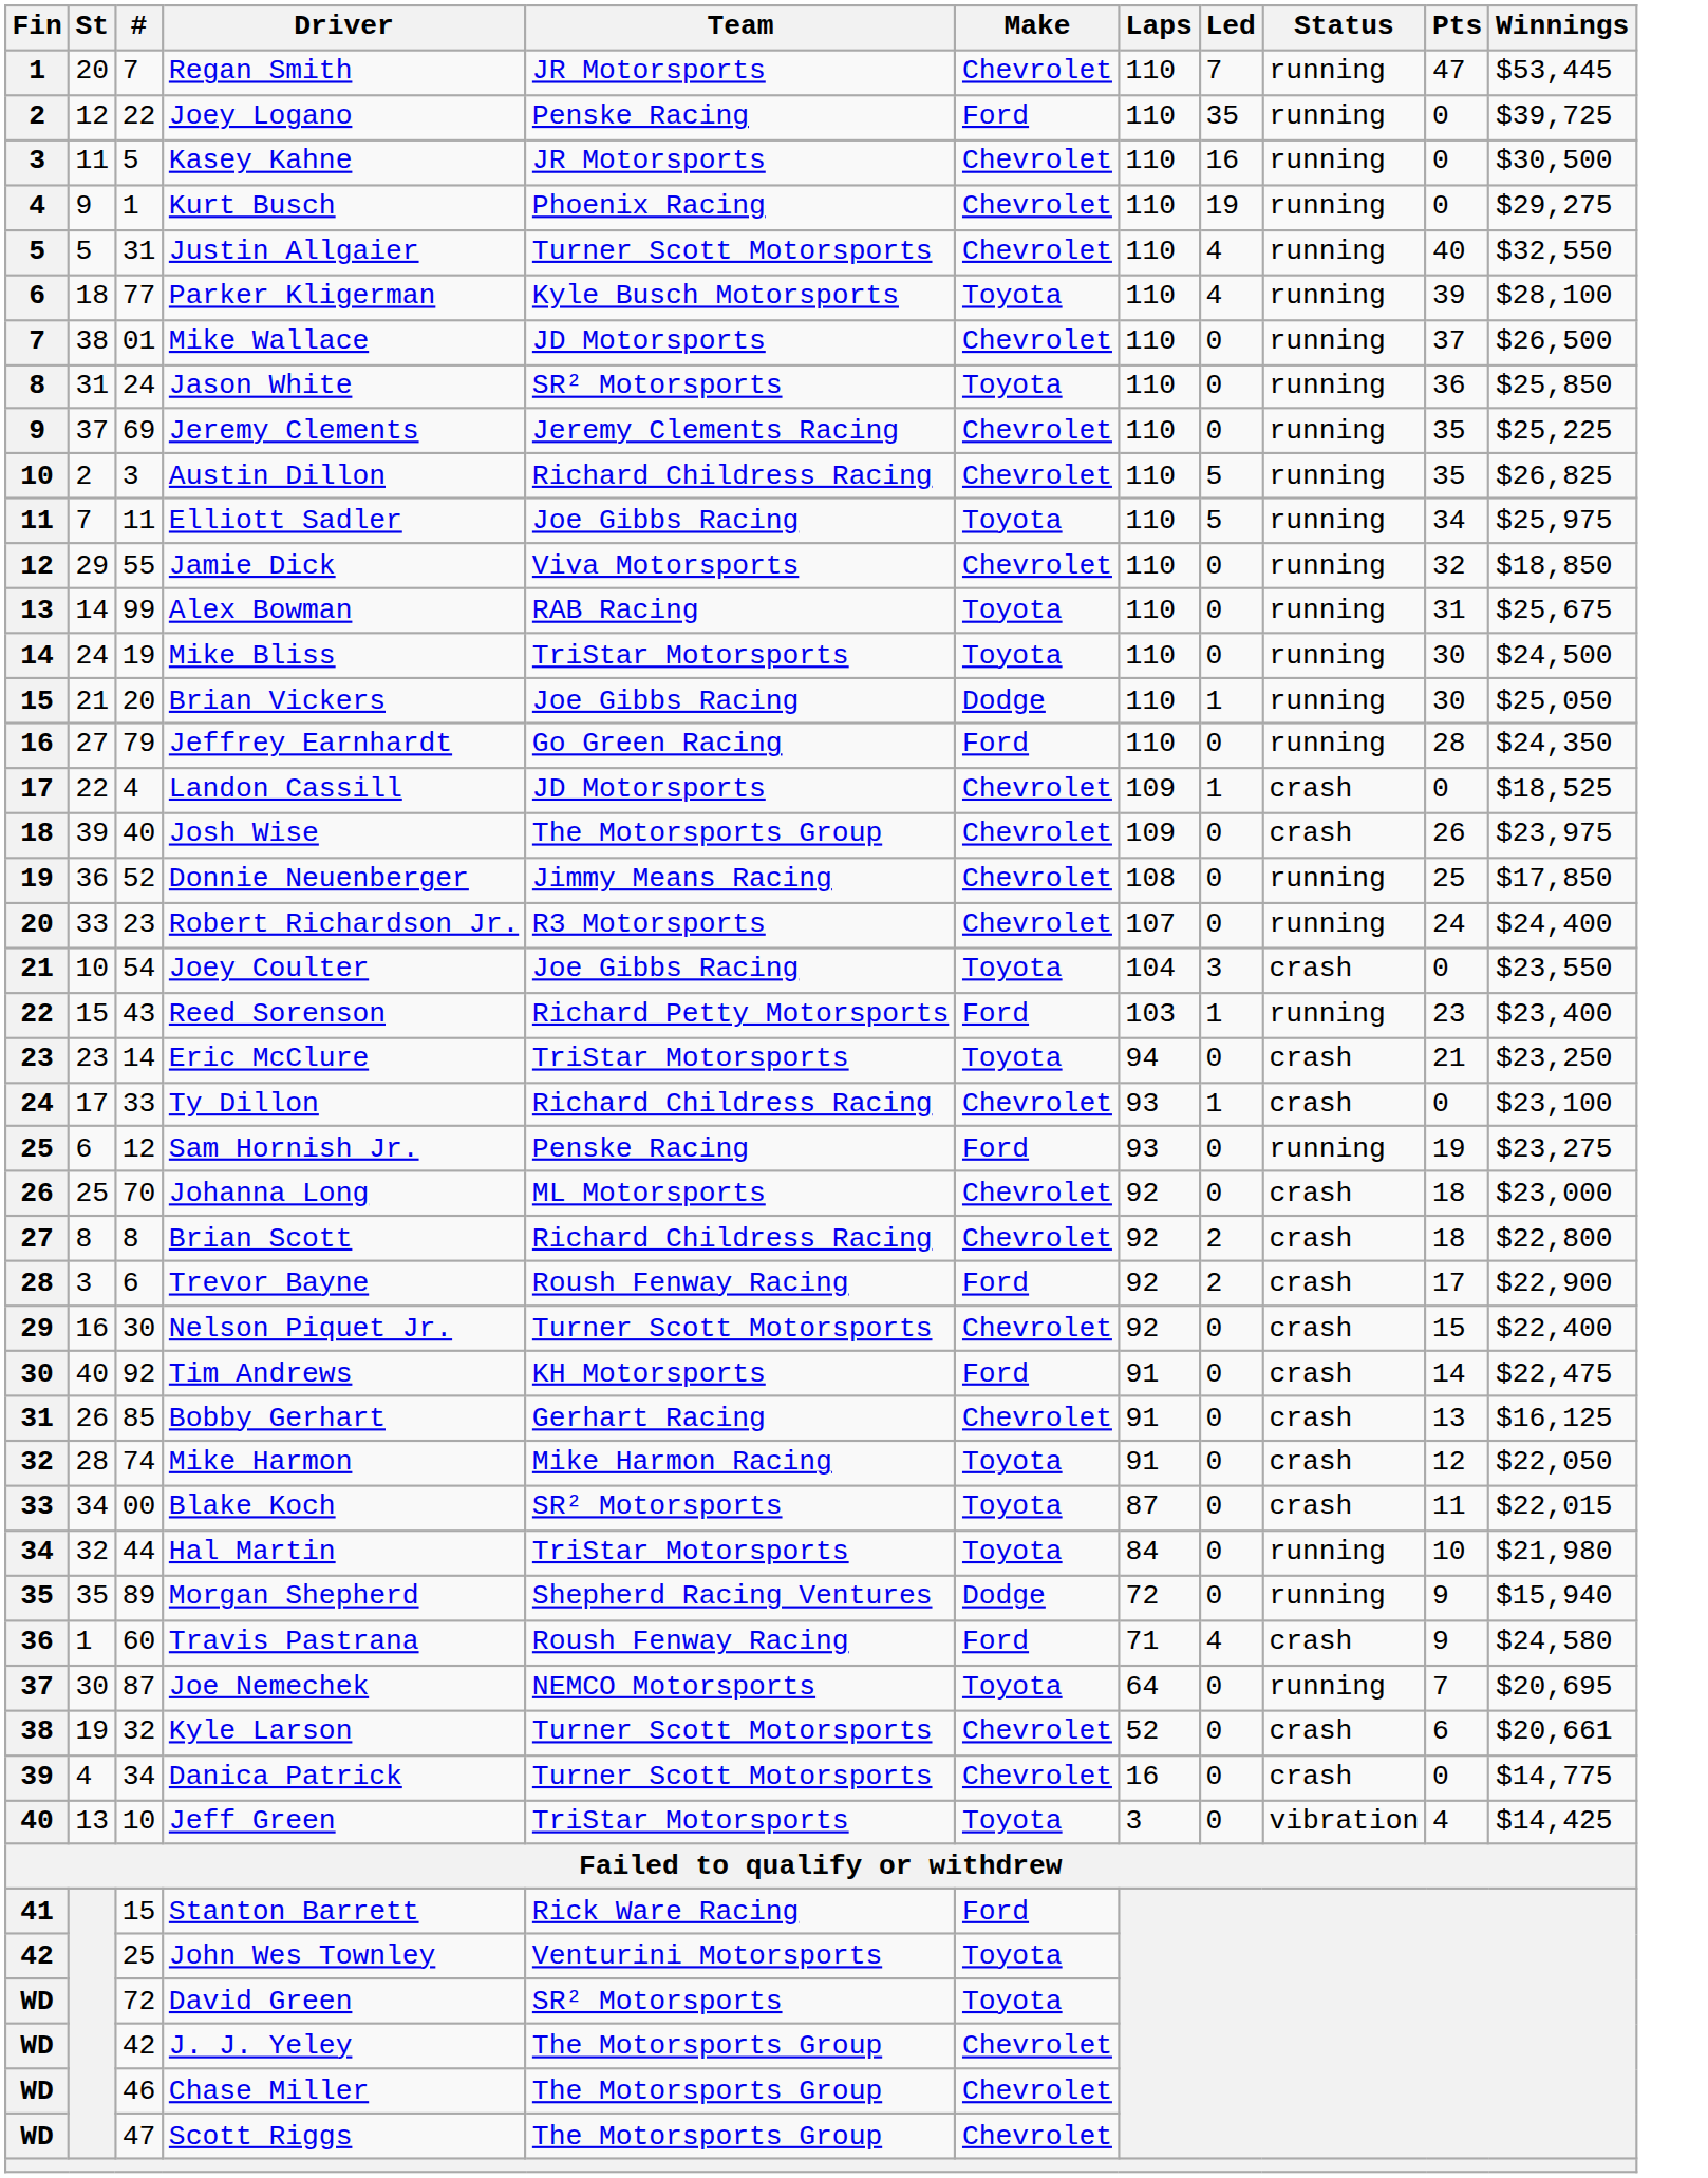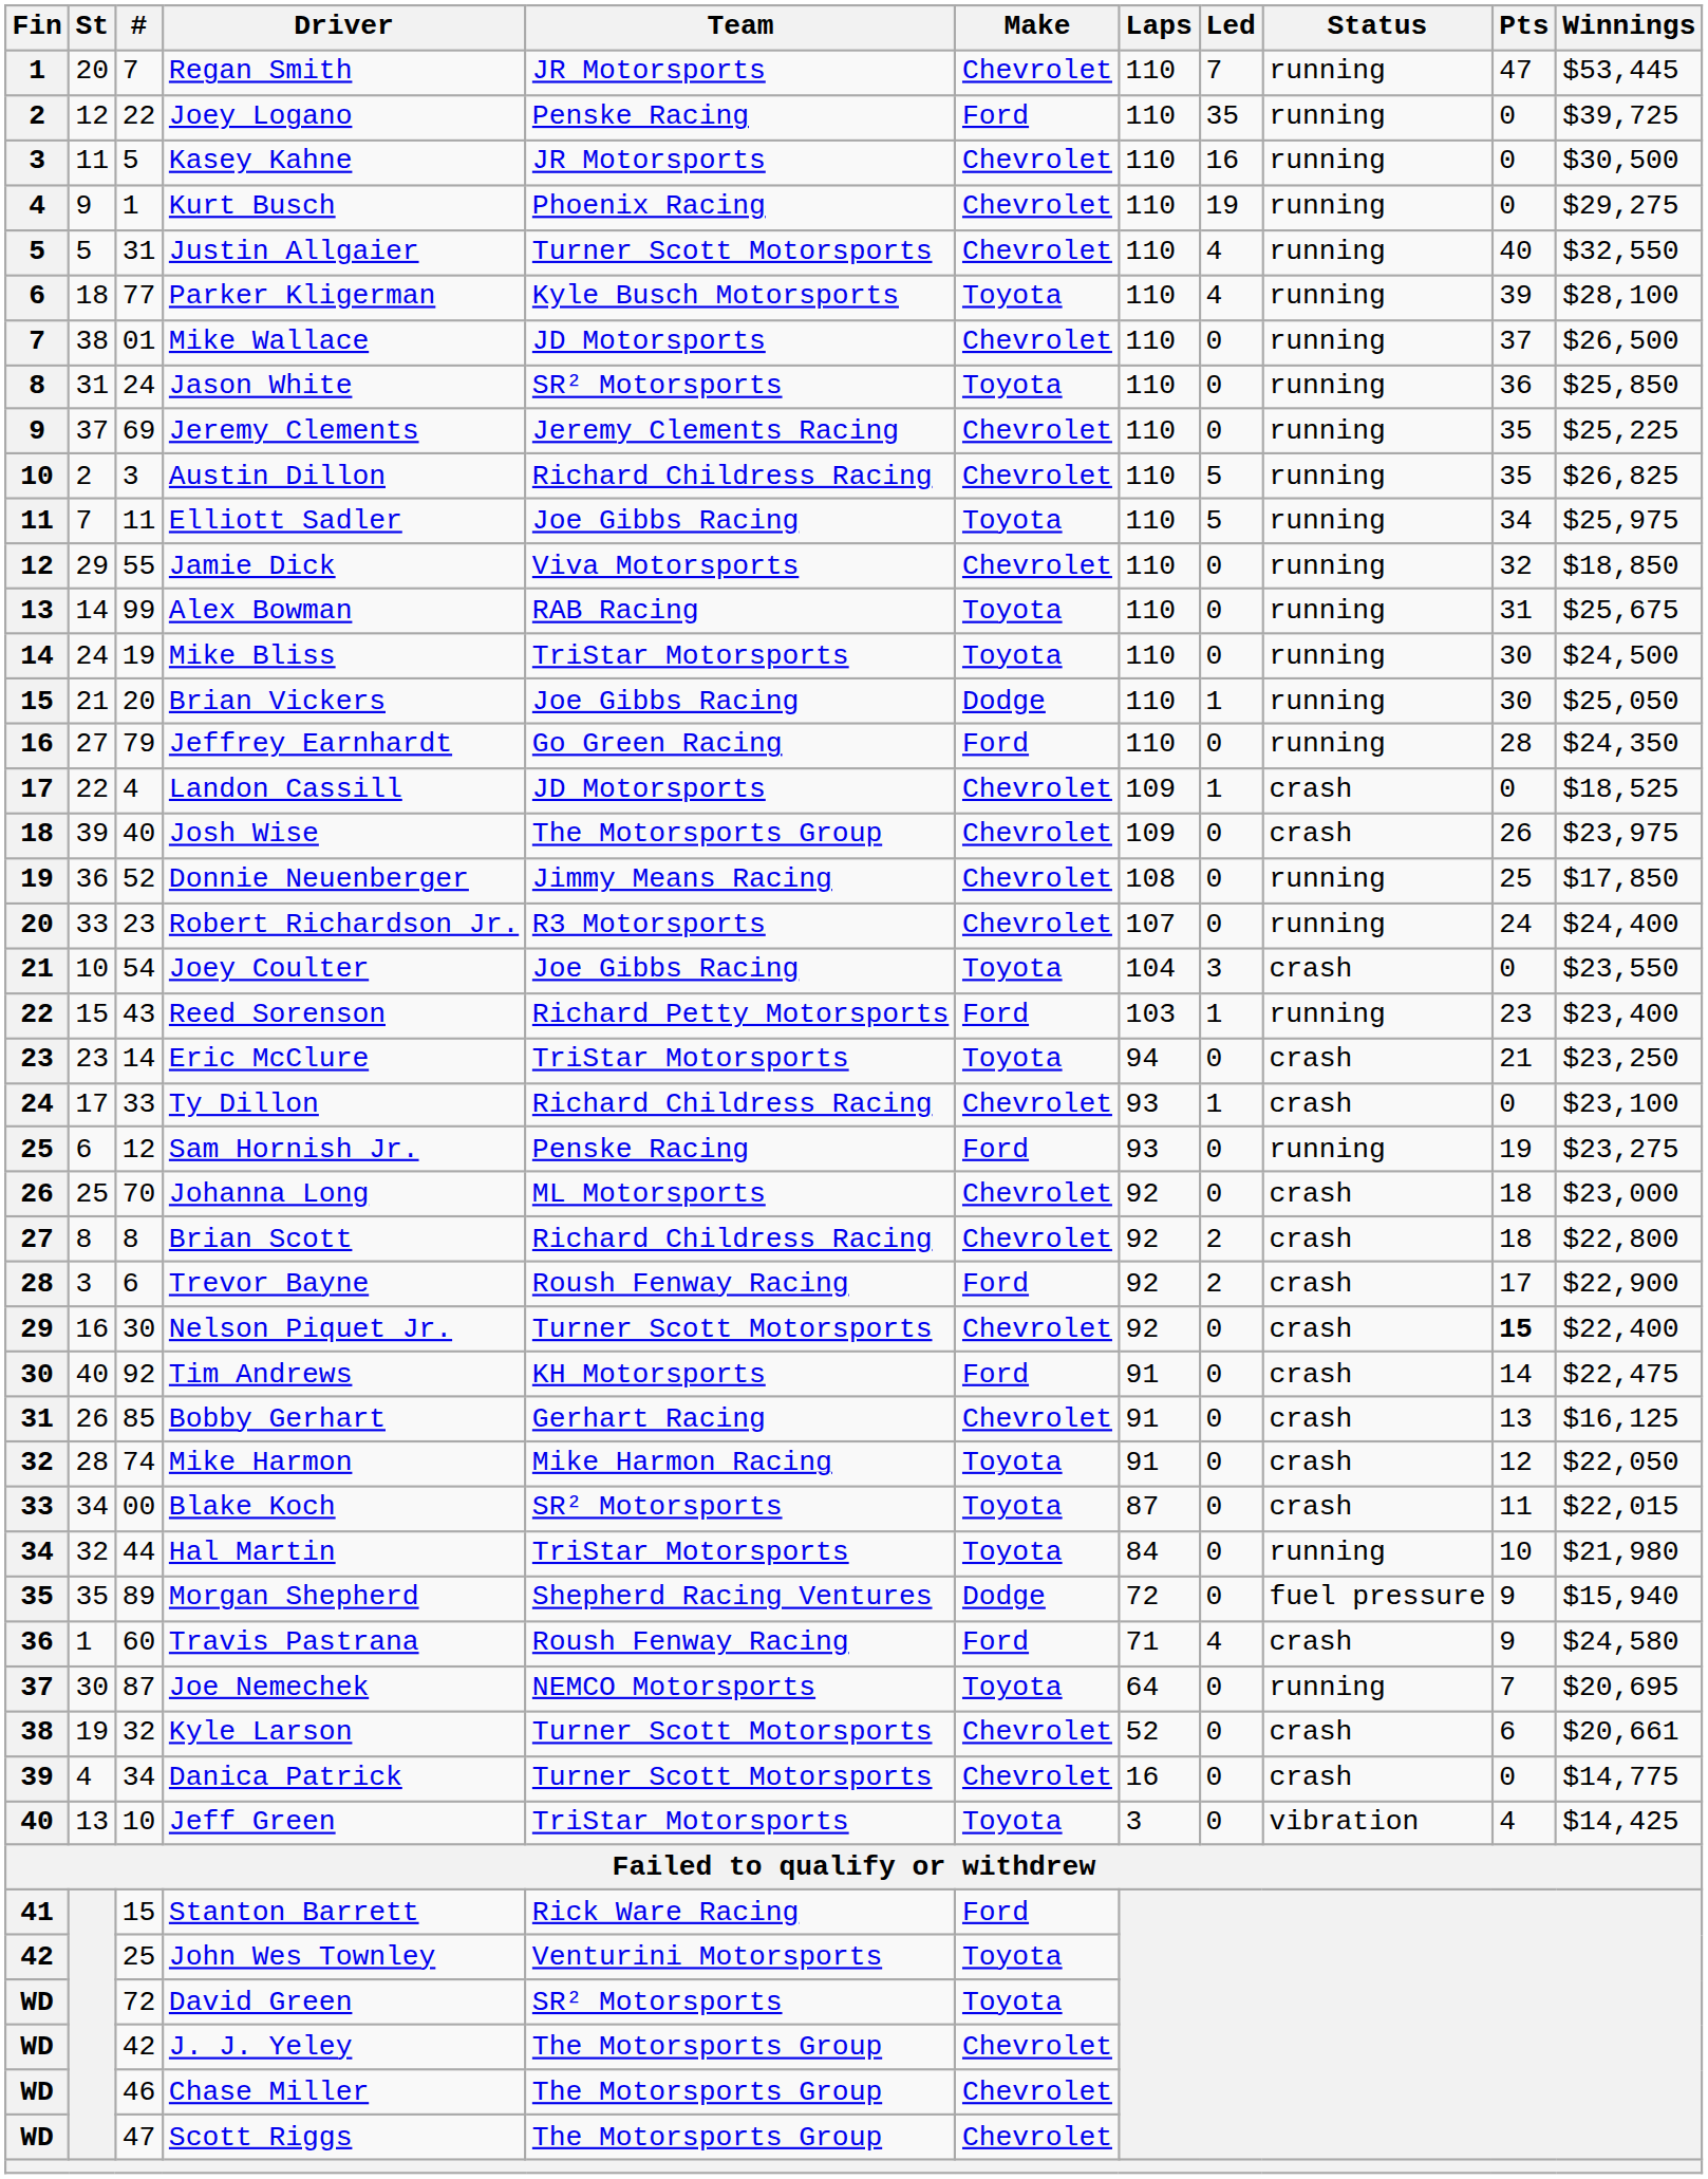Nelson Piquet Jr. | Pts: normal -> bold
Morgan Shepherd | Status: running -> fuel pressure
